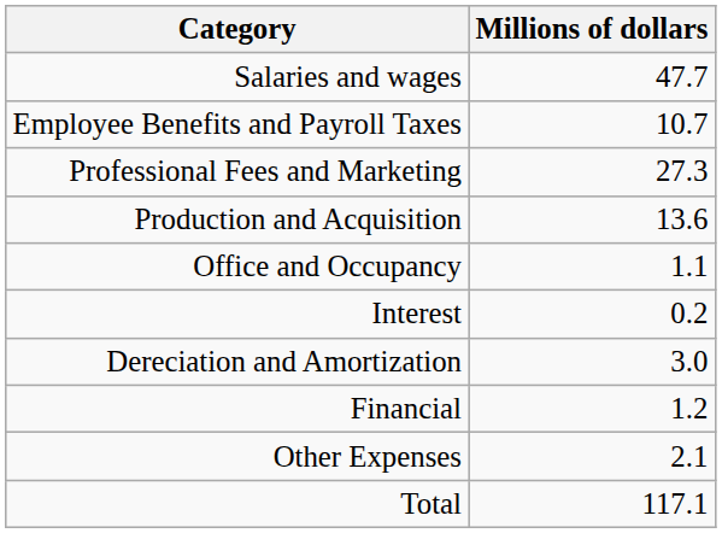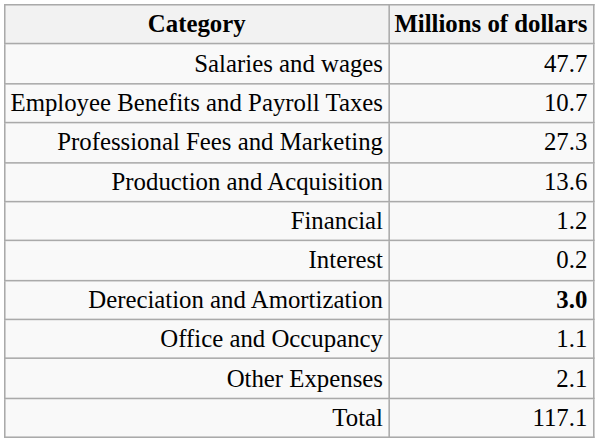rows swapped: Office and Occupancy <-> Financial
Dereciation and Amortization | Millions of dollars: normal -> bold
